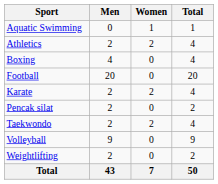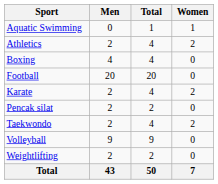columns swapped: Women <-> Total
